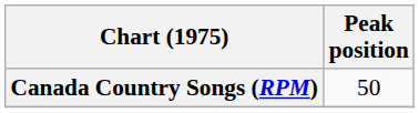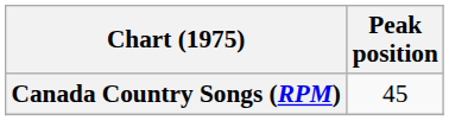Canada Country Songs (RPM) | Peak position: 50 -> 45
